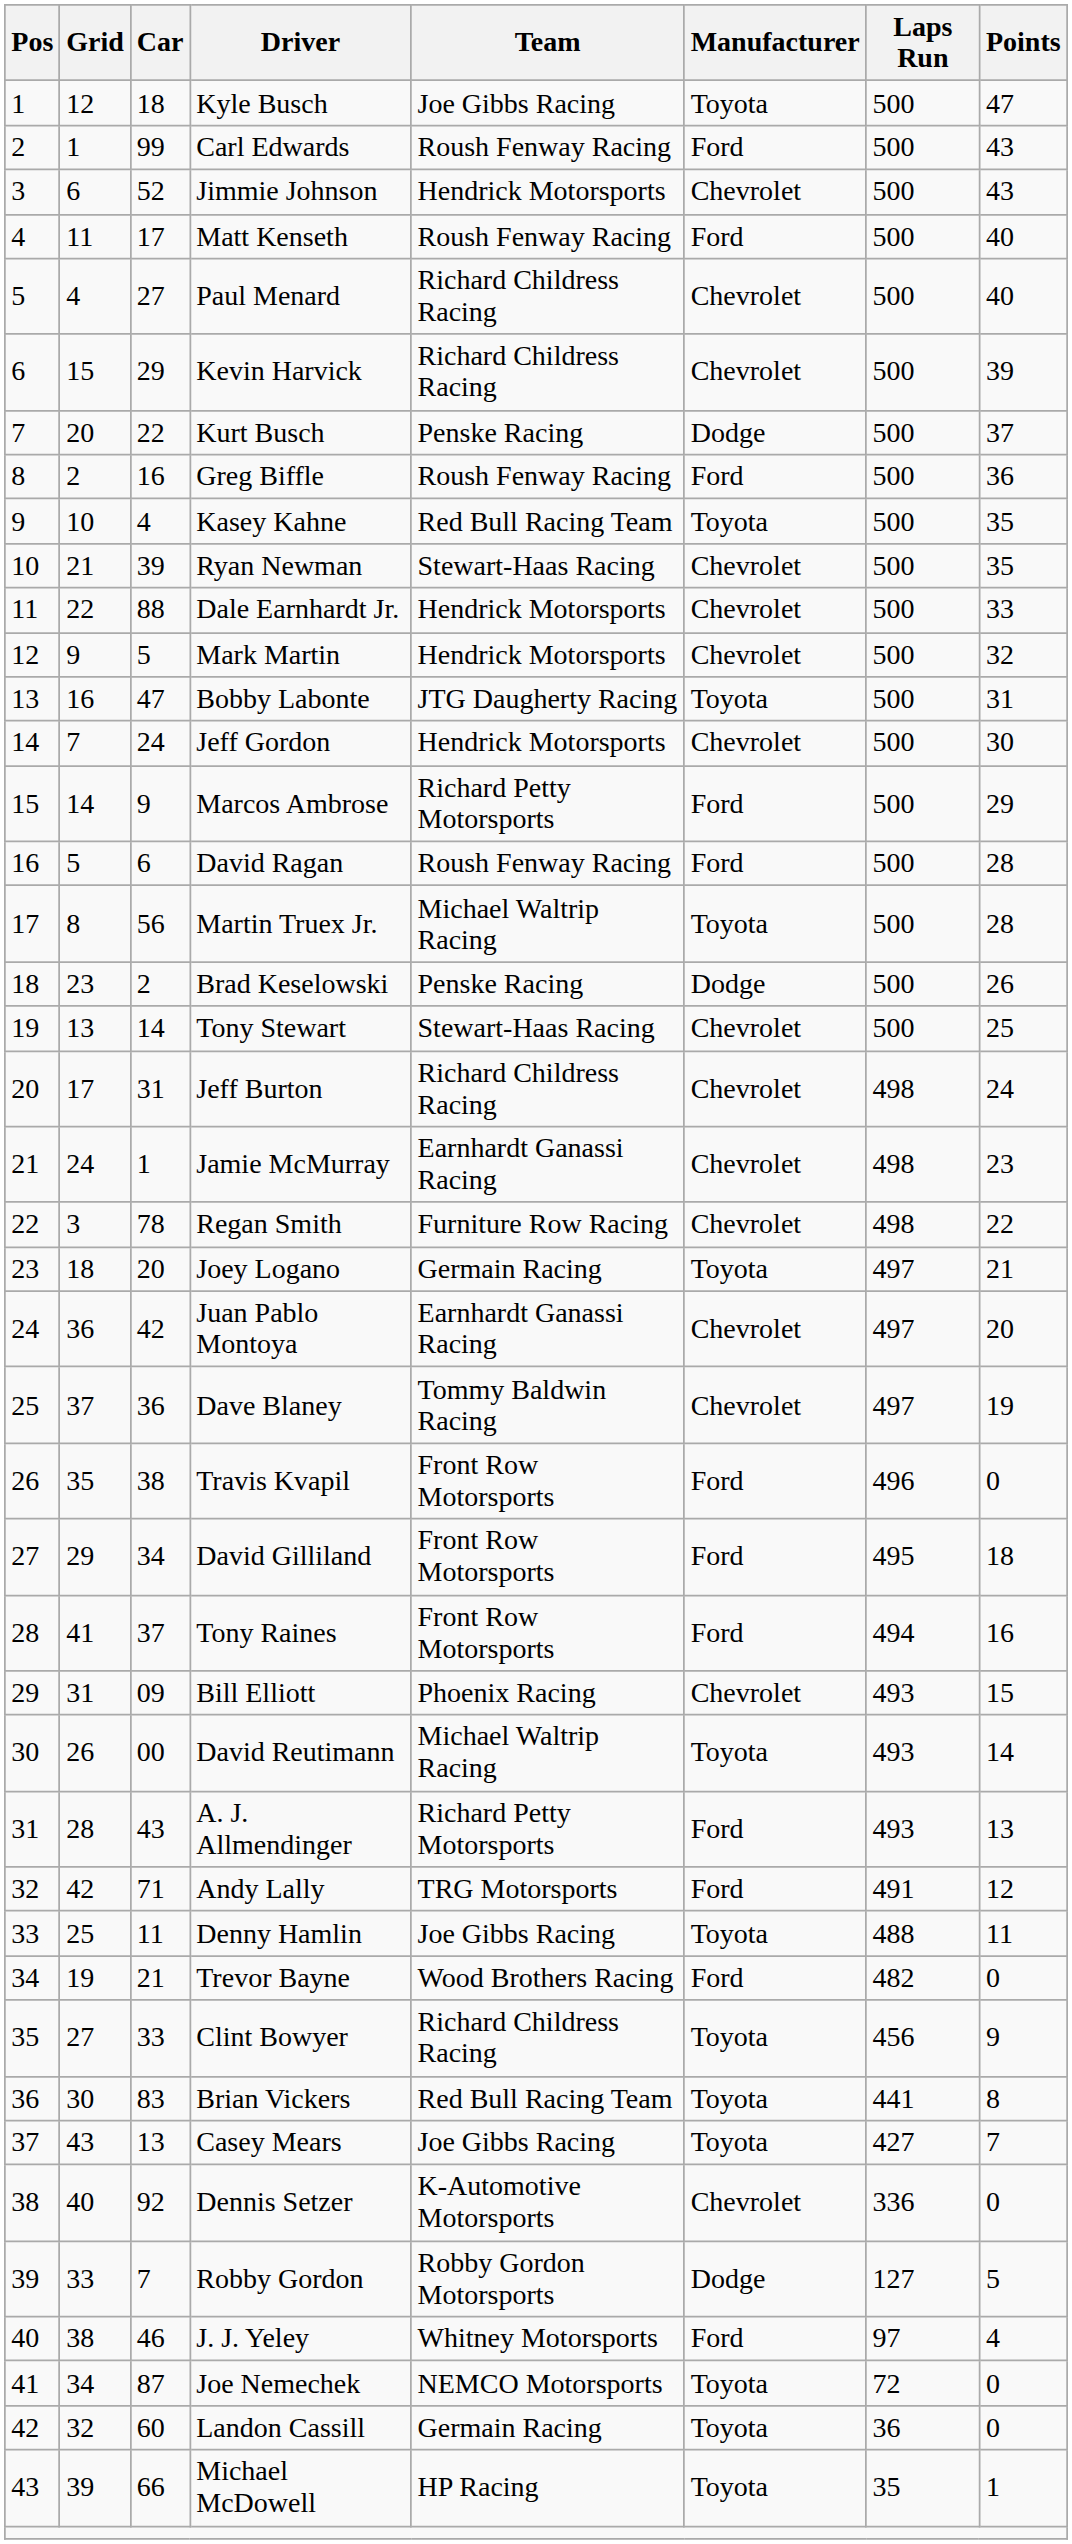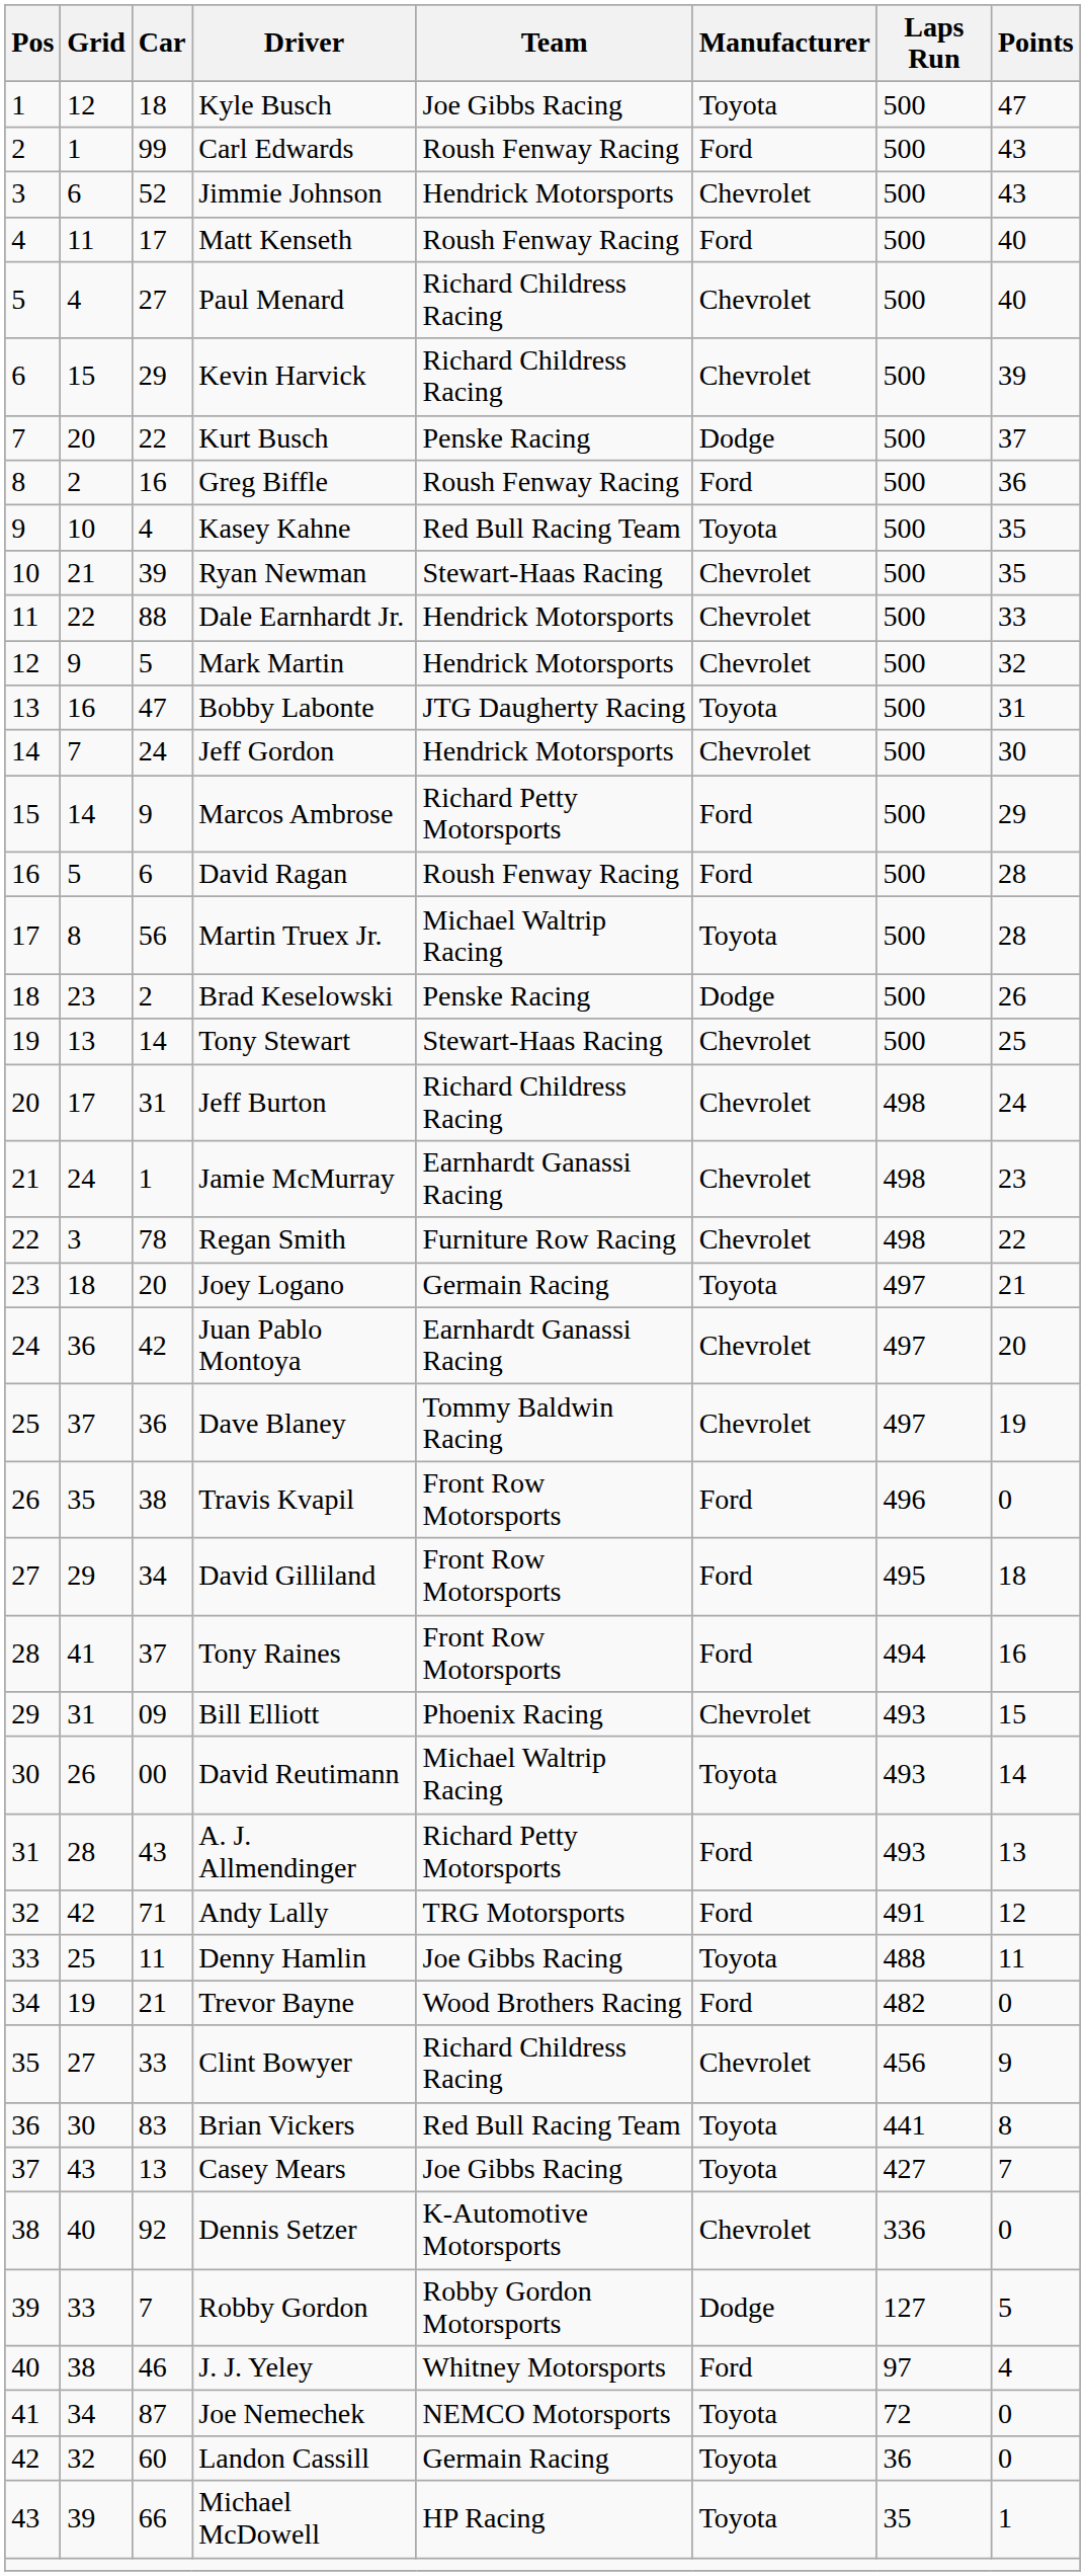Clint Bowyer | Manufacturer: Toyota -> Chevrolet
